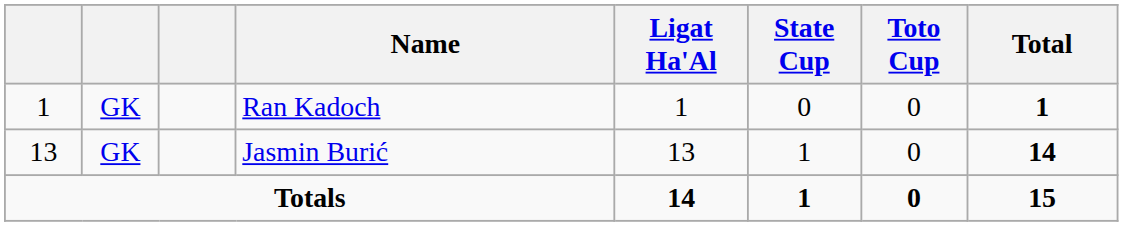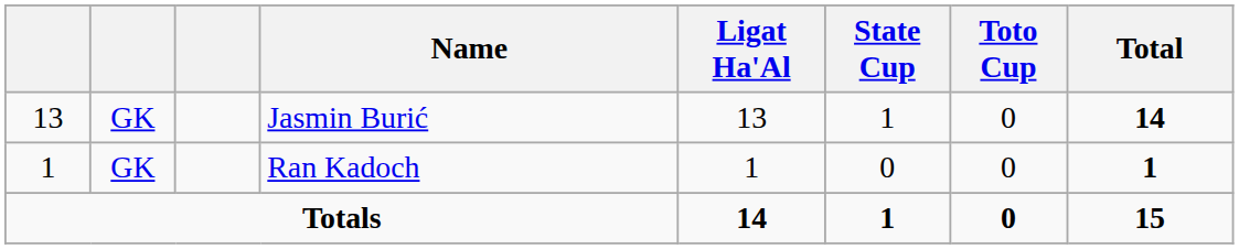rows swapped: Jasmin Burić <-> Ran Kadoch
